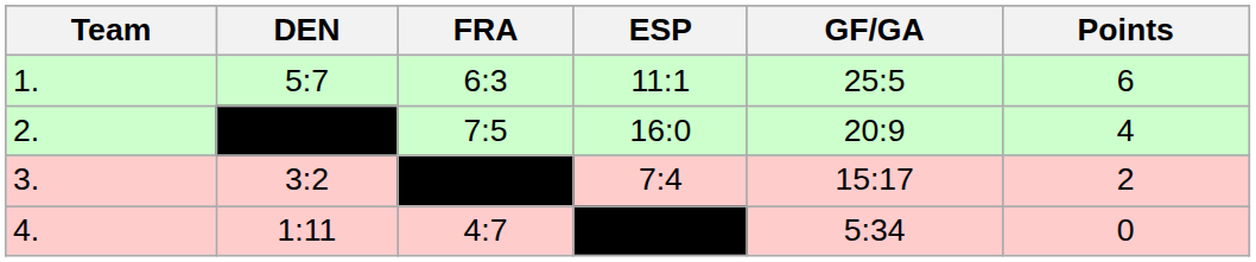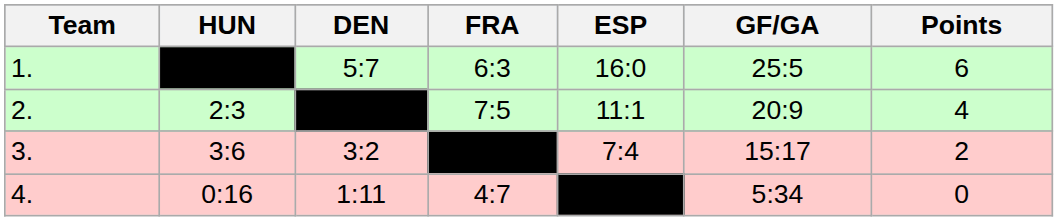+ column: HUN | 2:3 | 3:6 | 0:16
1. | ESP: 11:1 -> 16:0
2. | ESP: 16:0 -> 11:1
